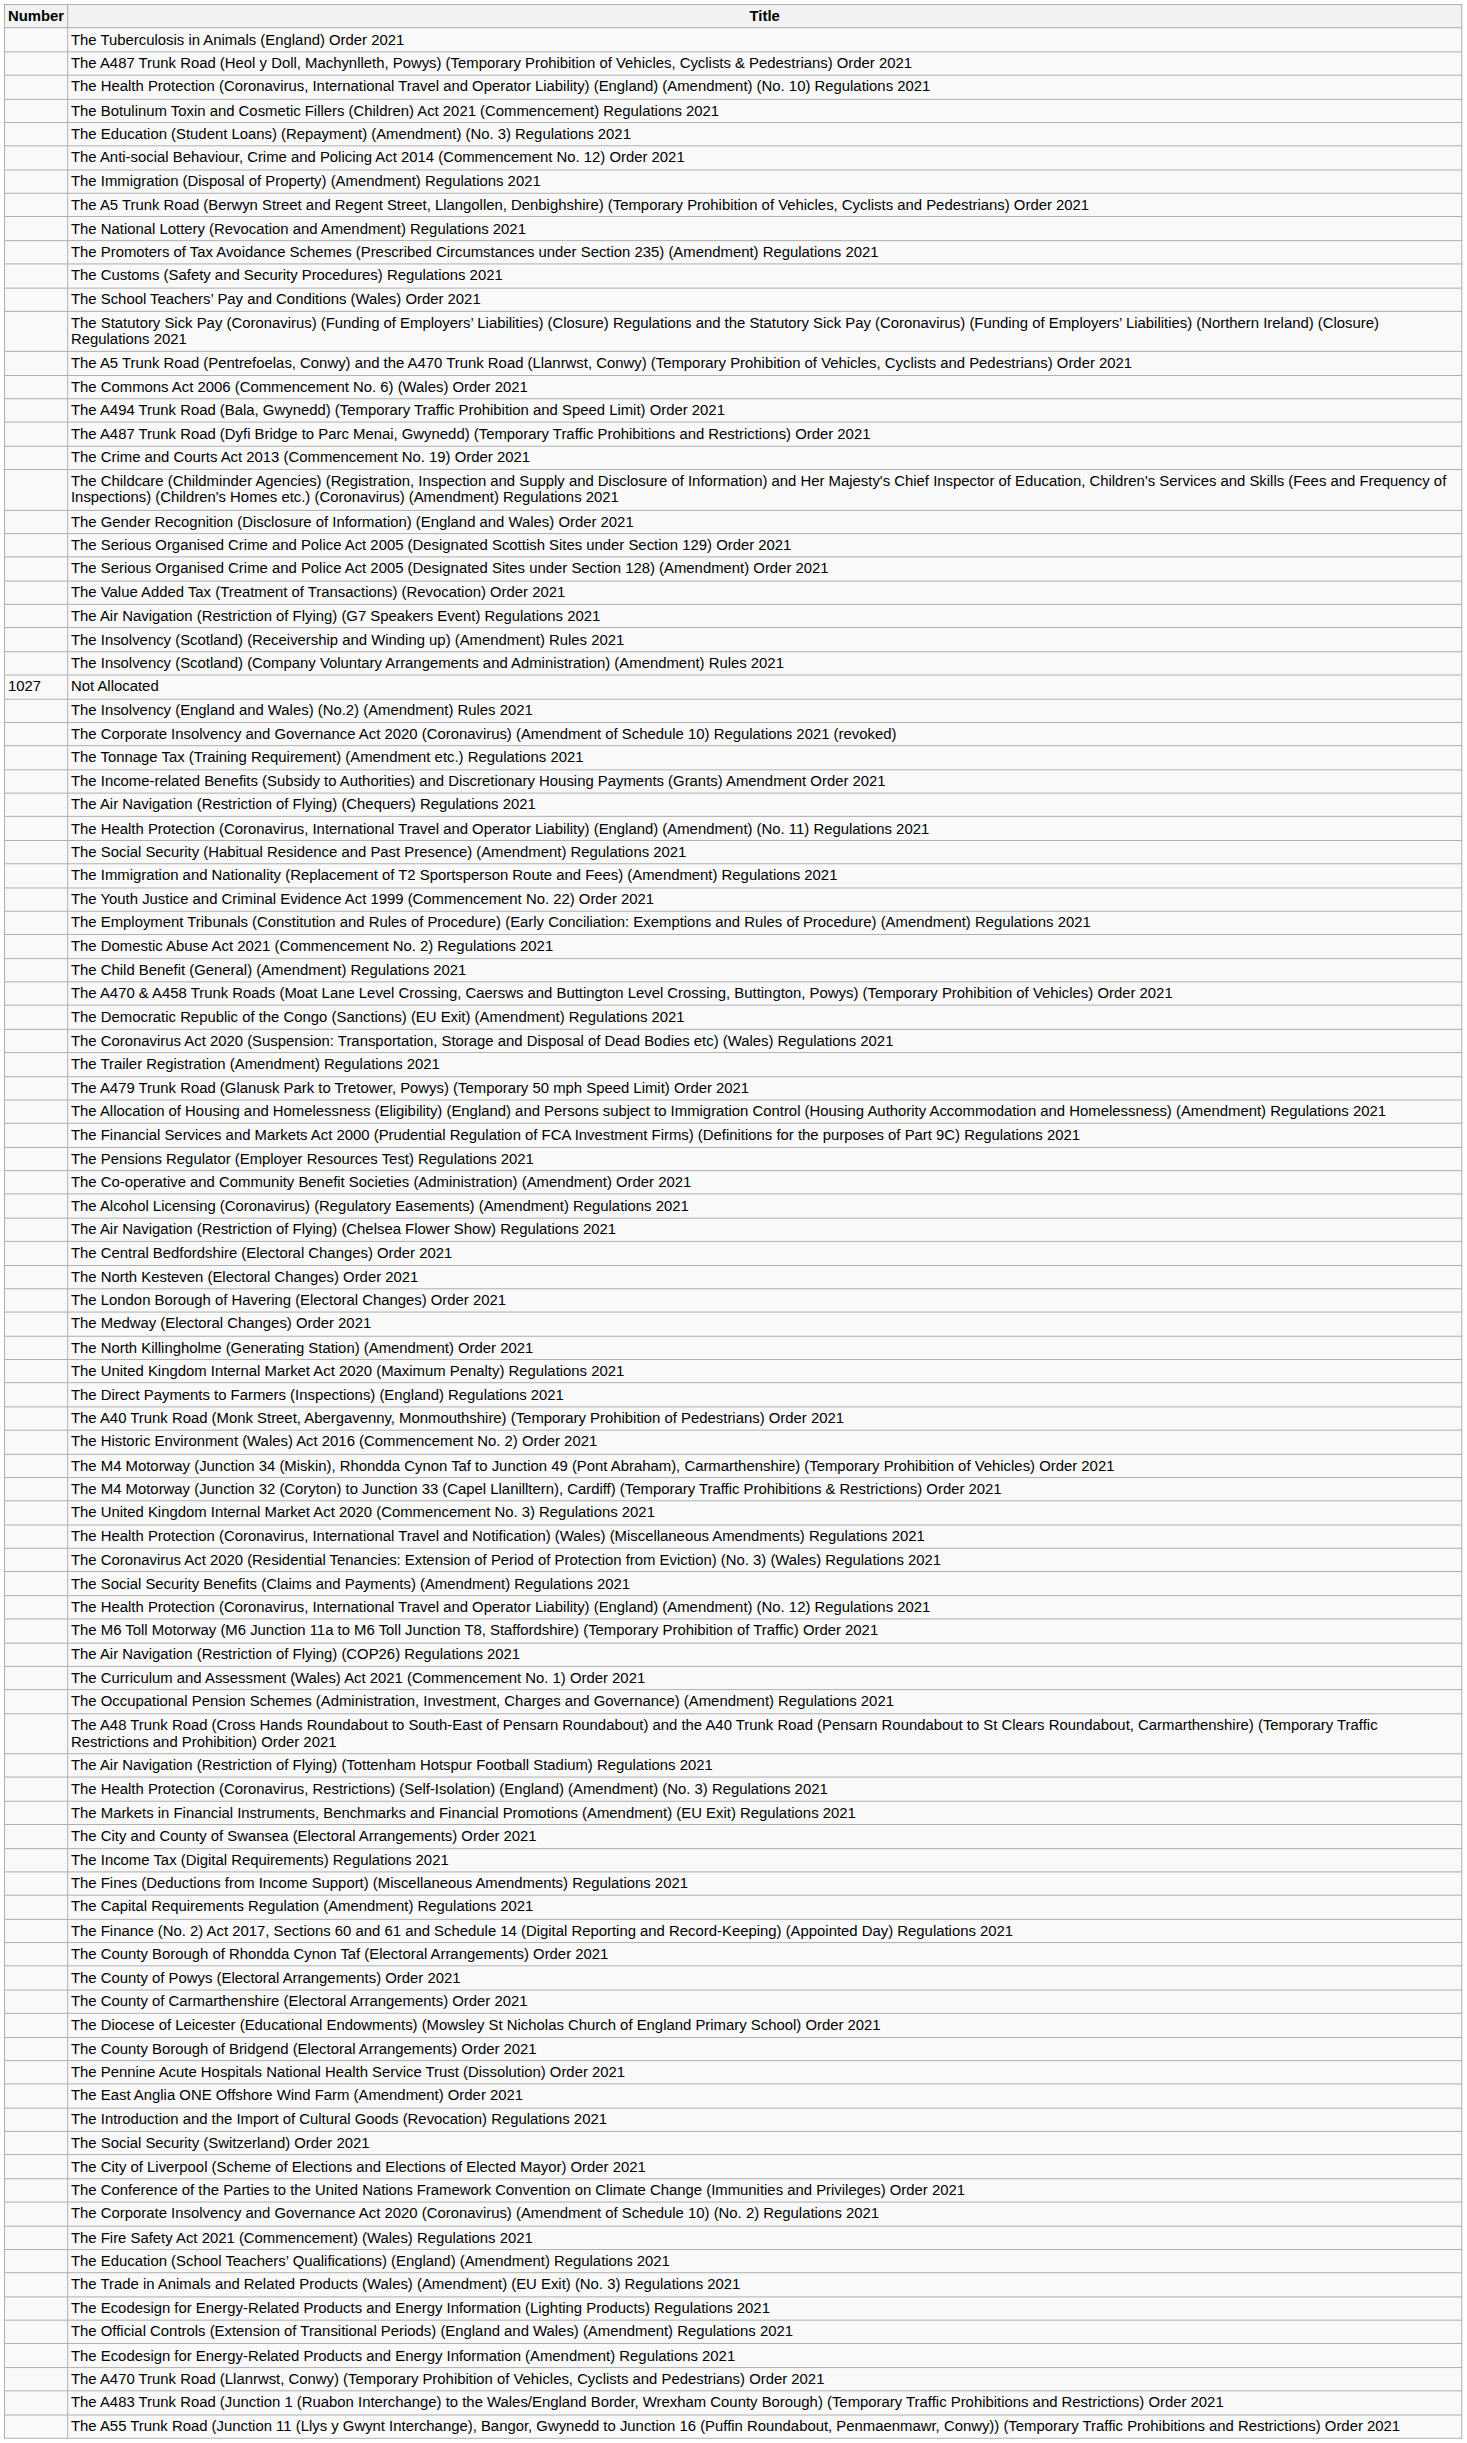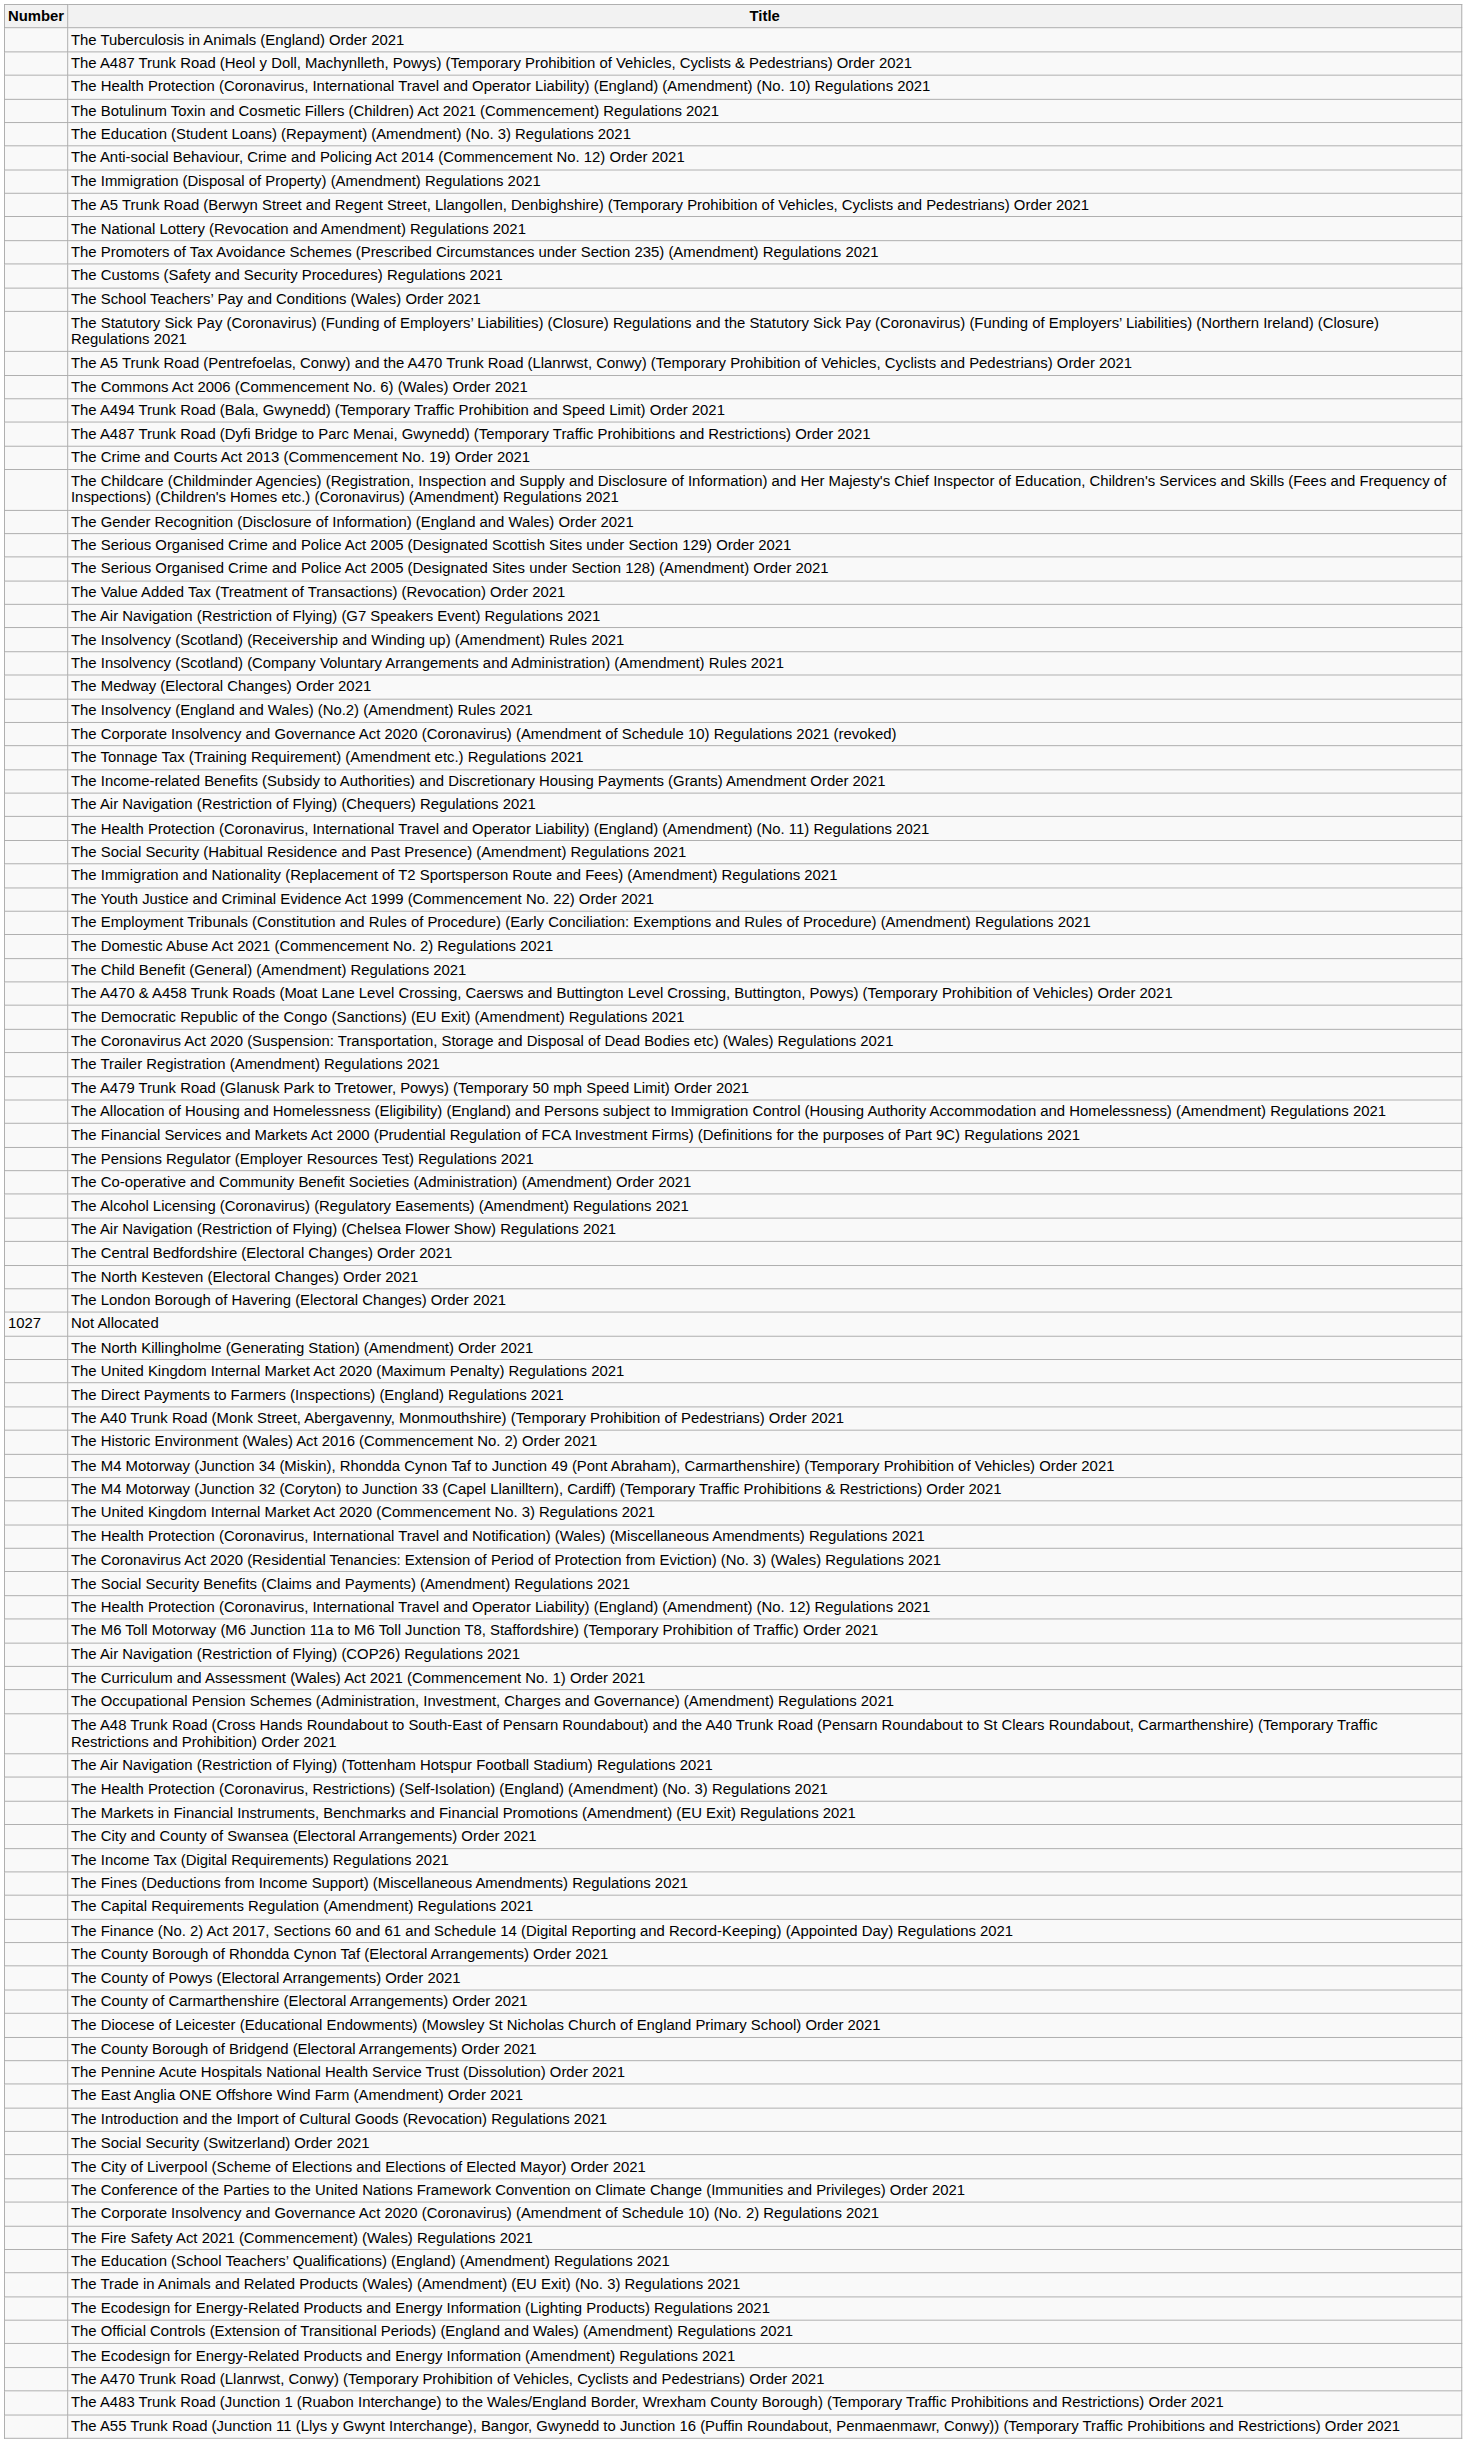rows swapped: Not Allocated <-> The Medway (Electoral Changes) Order 2021
